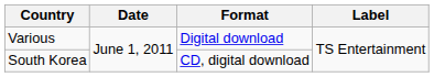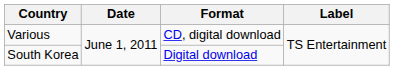Various | Format: Digital download -> CD, digital download
South Korea | Format: CD, digital download -> Digital download
